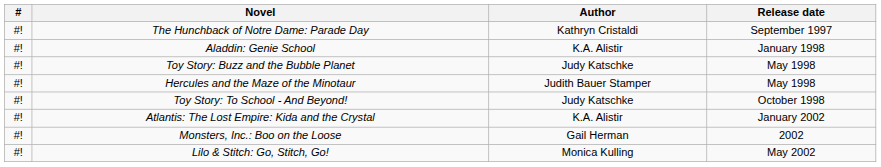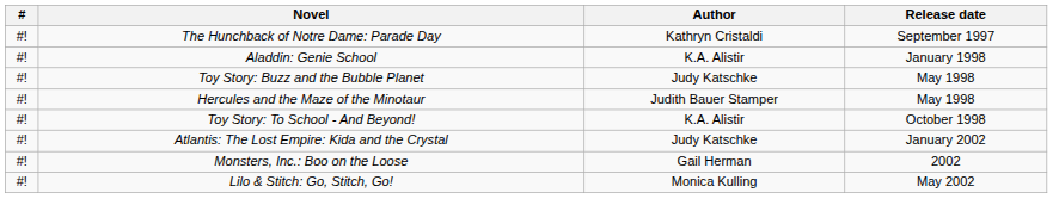Toy Story: To School - And Beyond! | Author: Judy Katschke -> K.A. Alistir
Atlantis: The Lost Empire: Kida and the Crystal | Author: K.A. Alistir -> Judy Katschke
